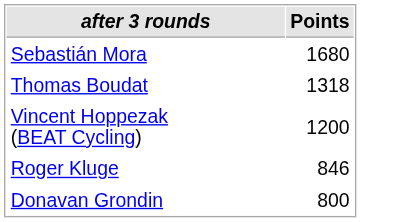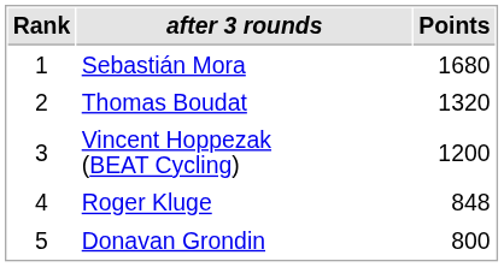+ column: Rank | 1 | 2 | 3 | 4 | 5
Thomas Boudat | Points: 1318 -> 1320
Roger Kluge | Points: 846 -> 848
